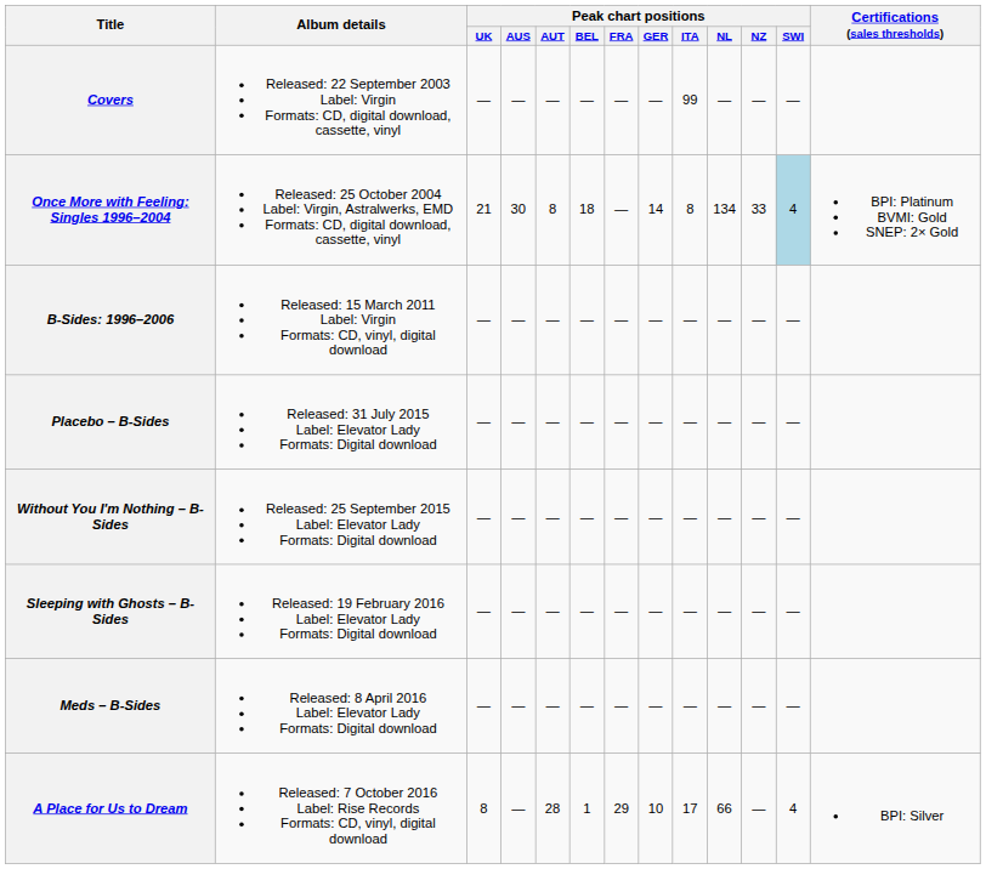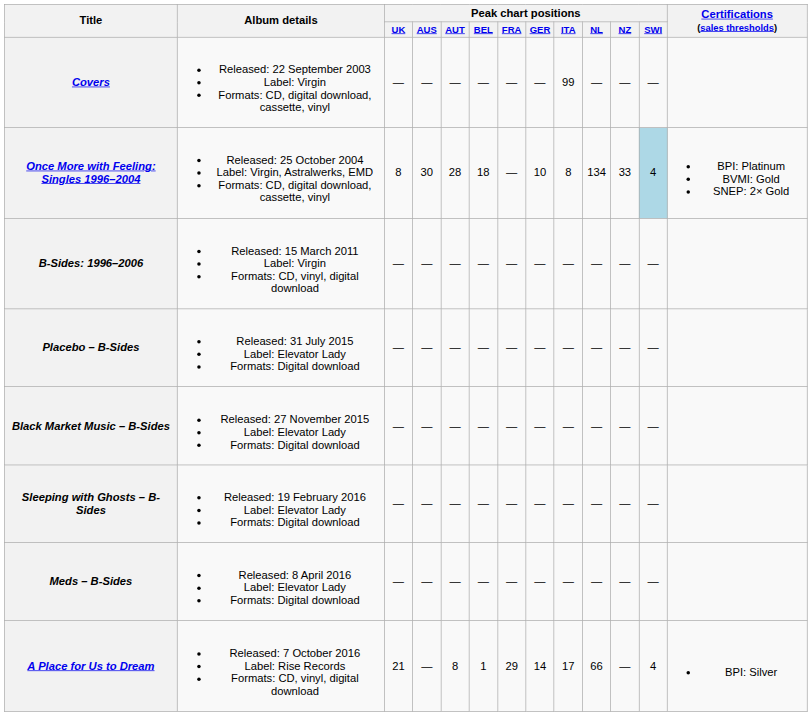Once More with Feeling: Singles 1996–2004 | Peak chart positions / UK: 21 -> 8
Once More with Feeling: Singles 1996–2004 | Peak chart positions / AUT: 8 -> 28
Once More with Feeling: Singles 1996–2004 | Peak chart positions / GER: 14 -> 10
- row: Without You I'm Nothing – B-Sides | Released: 25 September 2015 Label: Elevator Lady Formats: Digital download | — | — | — | — | — | — | — | — | — | —
+ row: Black Market Music – B-Sides | Released: 27 November 2015 Label: Elevator Lady Formats: Digital download | — | — | — | — | — | — | — | — | — | —
A Place for Us to Dream | Peak chart positions / UK: 8 -> 21
A Place for Us to Dream | Peak chart positions / AUT: 28 -> 8
A Place for Us to Dream | Peak chart positions / GER: 10 -> 14
